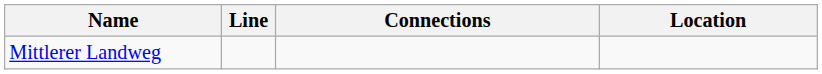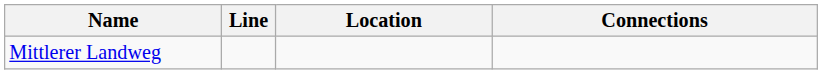columns swapped: Location <-> Connections
